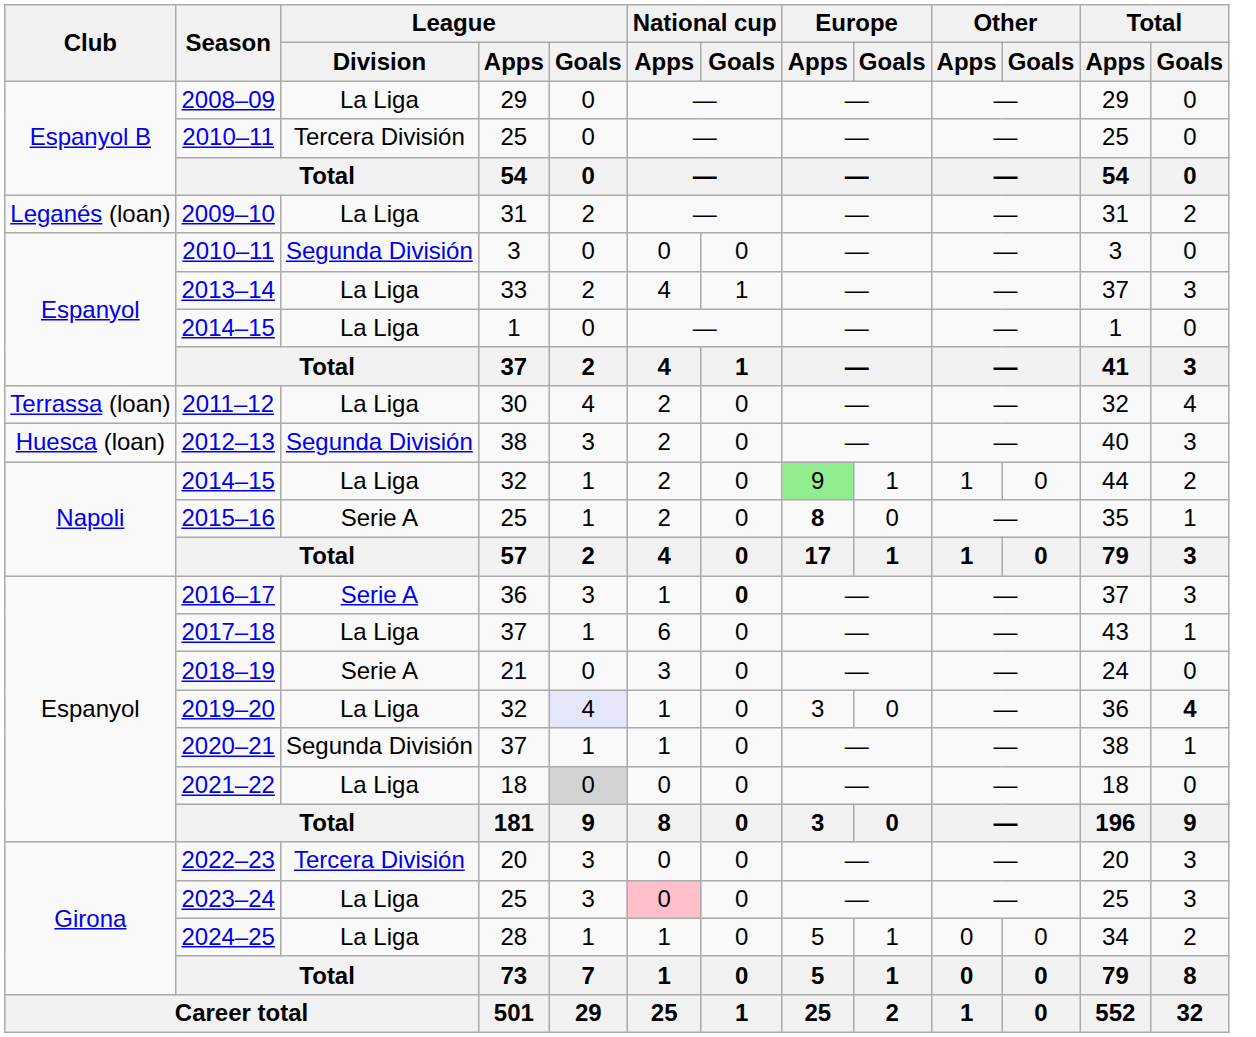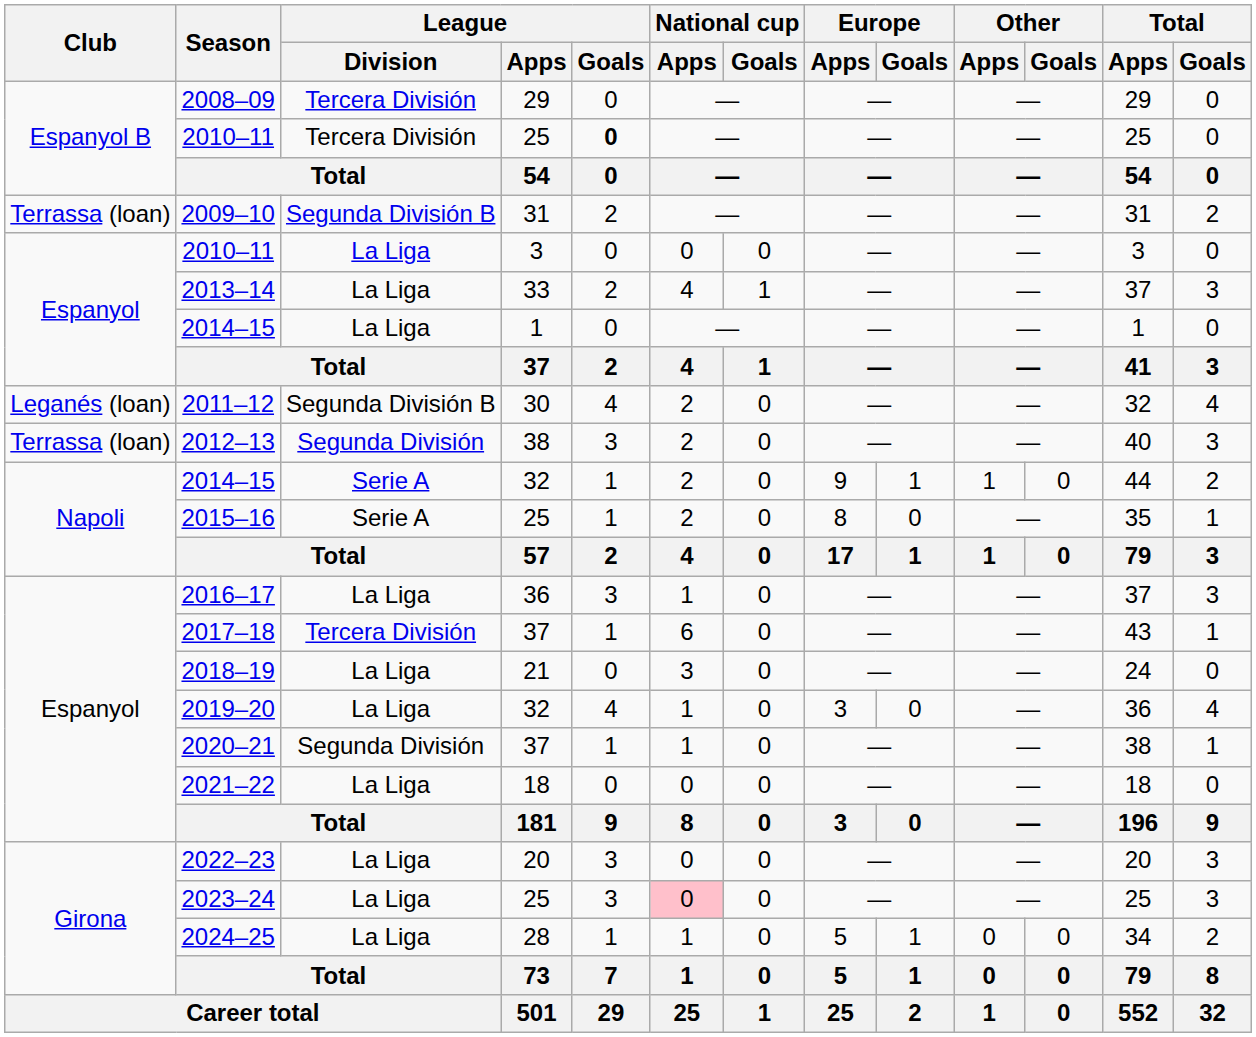2008–09 | League / Division: La Liga -> Tercera División
2010–11 / 25 | League / Goals: normal -> bold
2009–10 | Club: Leganés (loan) -> Terrassa (loan)
2009–10 | League / Division: La Liga -> Segunda División B
2010–11 / 3 | League / Division: Segunda División -> La Liga
2011–12 | Club: Terrassa (loan) -> Leganés (loan)
2011–12 | League / Division: La Liga -> Segunda División B
2012–13 | Club: Huesca (loan) -> Terrassa (loan)
2014–15 / 32 | League / Division: La Liga -> Serie A
2014–15 / 32 | Europe / Apps: lightgreen background -> no background
2015–16 | Europe / Apps: bold -> normal
2016–17 | League / Division: Serie A -> La Liga
2016–17 | National cup / Goals: bold -> normal
2017–18 | League / Division: La Liga -> Tercera División
2018–19 | League / Division: Serie A -> La Liga
2019–20 | League / Goals: lavender background -> no background
2019–20 | Total / Goals: bold -> normal
2021–22 | League / Goals: lightgrey background -> no background
2022–23 | League / Division: Tercera División -> La Liga
